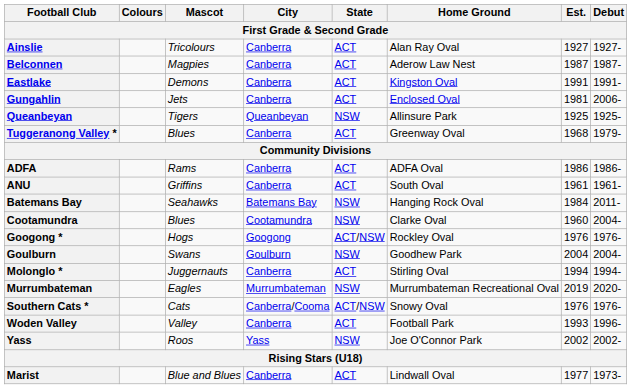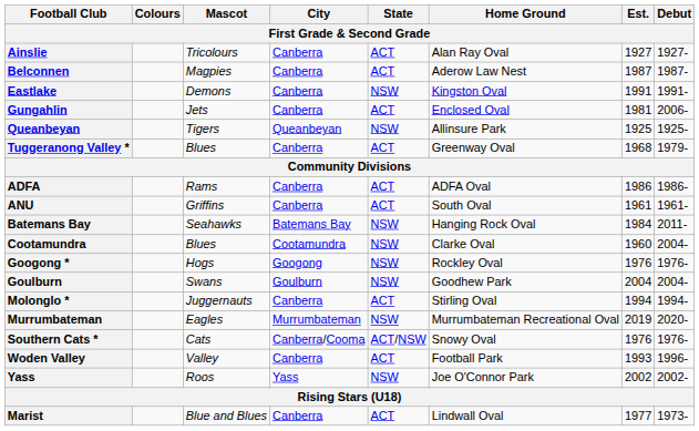Eastlake | State: ACT -> NSW
Googong * | State: ACT/NSW -> NSW
